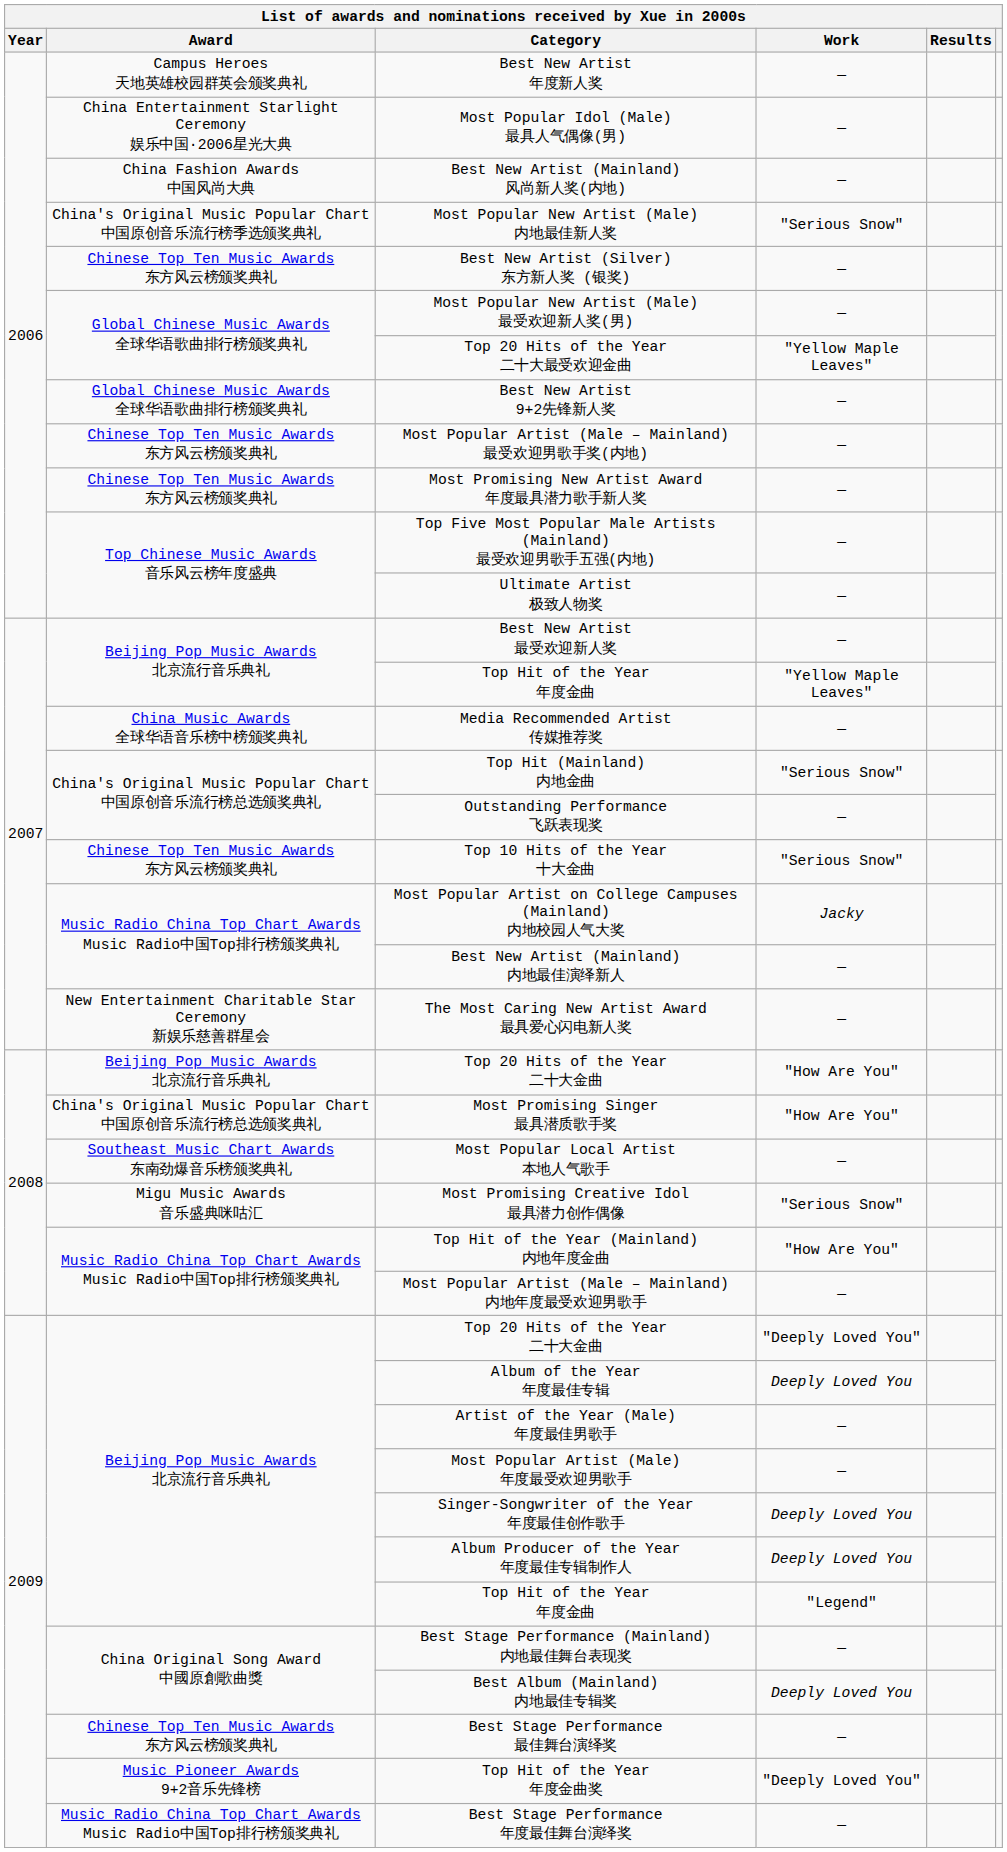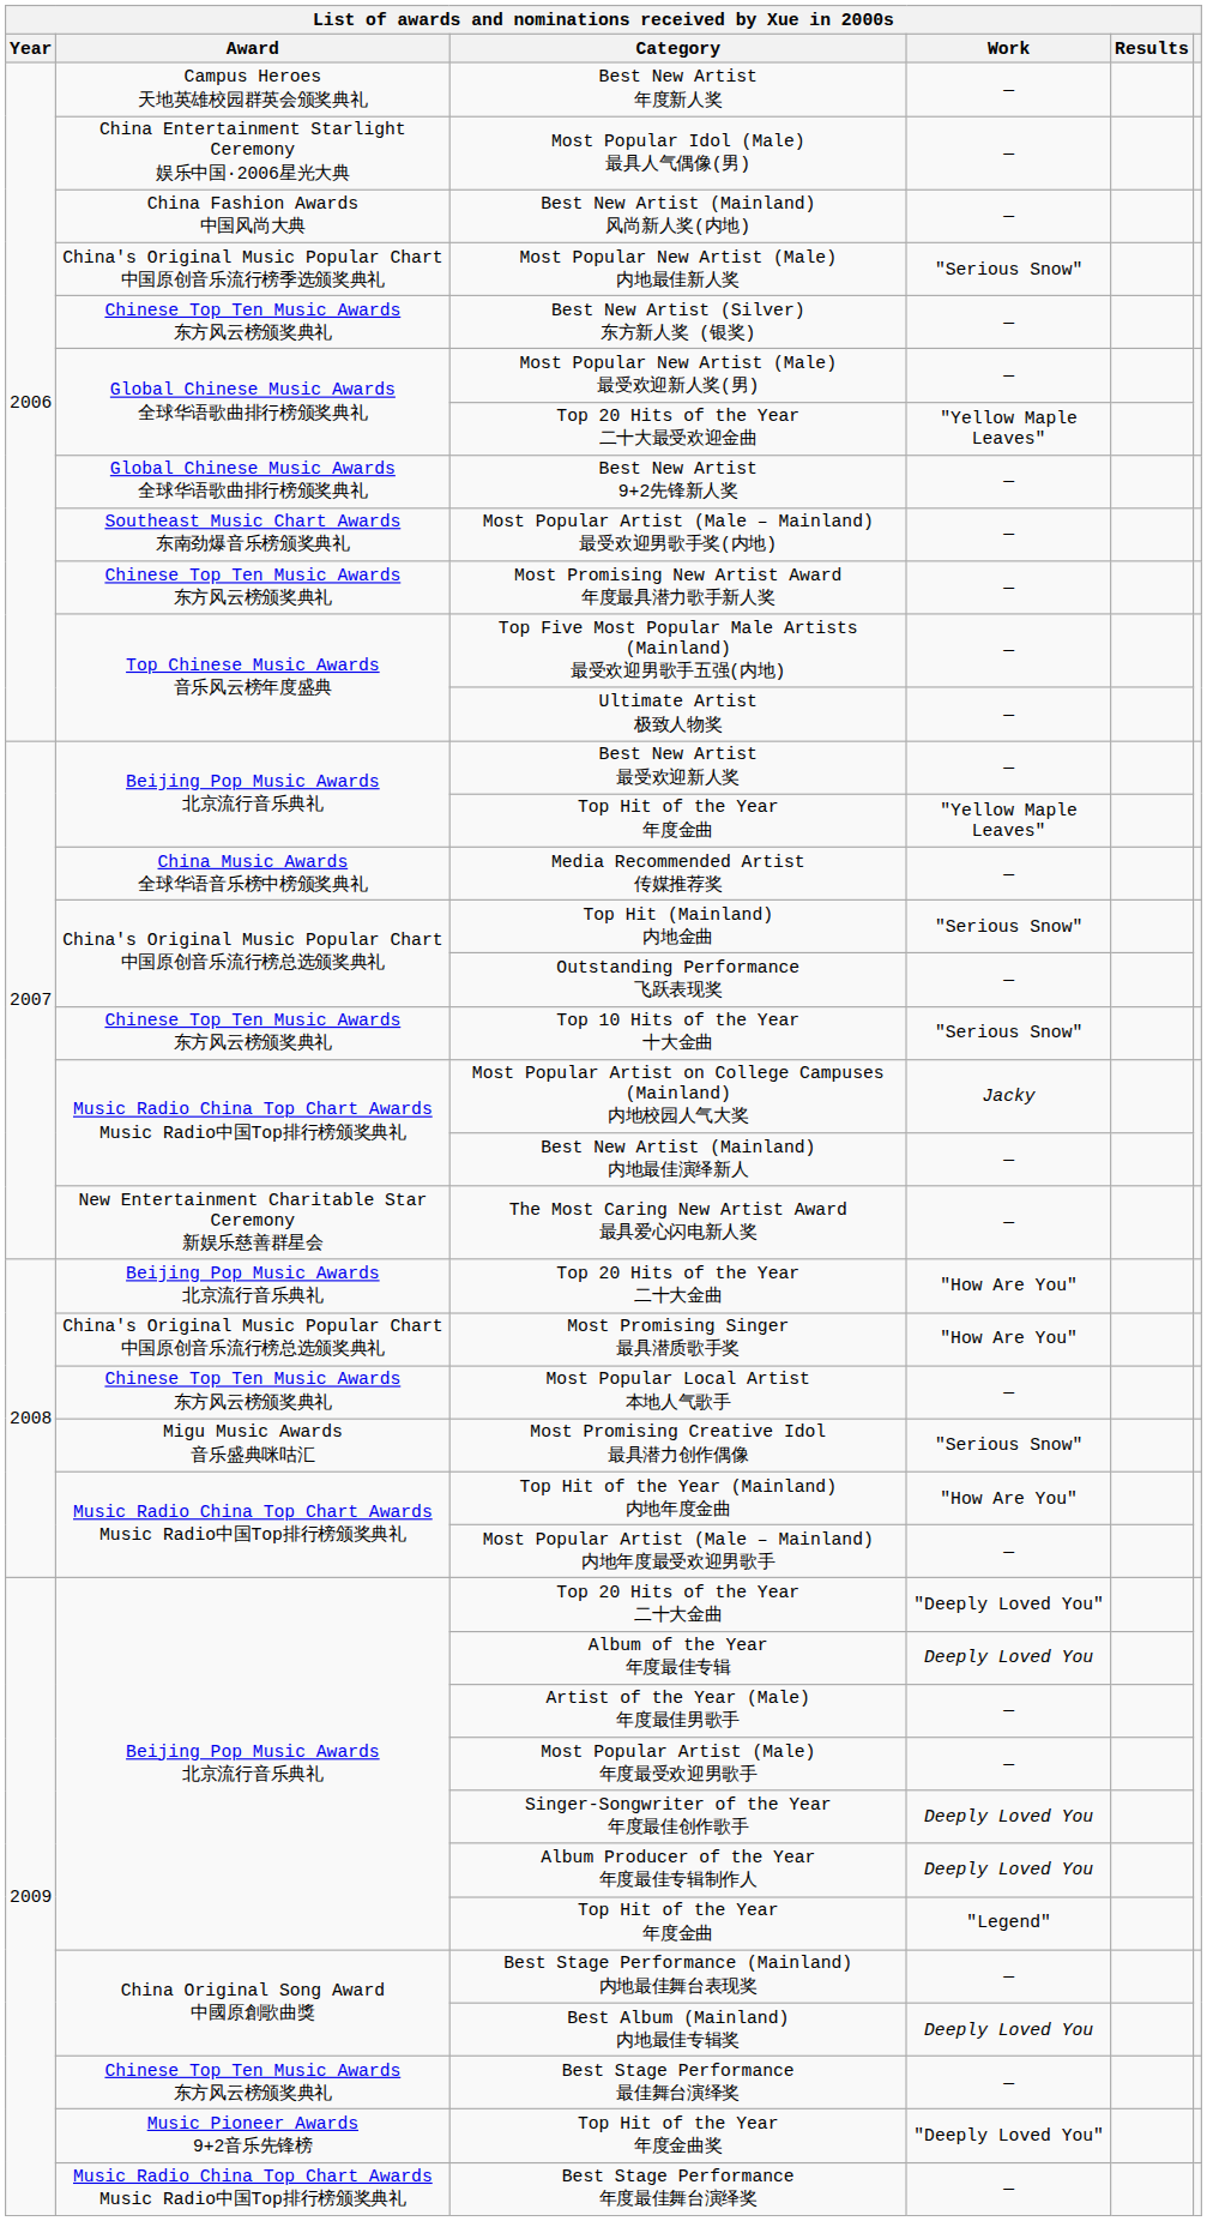Most Popular Artist (Male – Mainland) 最受欢迎男歌手奖(内地) | Award: Chinese Top Ten Music Awards 东方风云榜颁奖典礼 -> Southeast Music Chart Awards 东南劲爆音乐榜颁奖典礼
Most Popular Local Artist 本地人气歌手 | Award: Southeast Music Chart Awards 东南劲爆音乐榜颁奖典礼 -> Chinese Top Ten Music Awards 东方风云榜颁奖典礼
